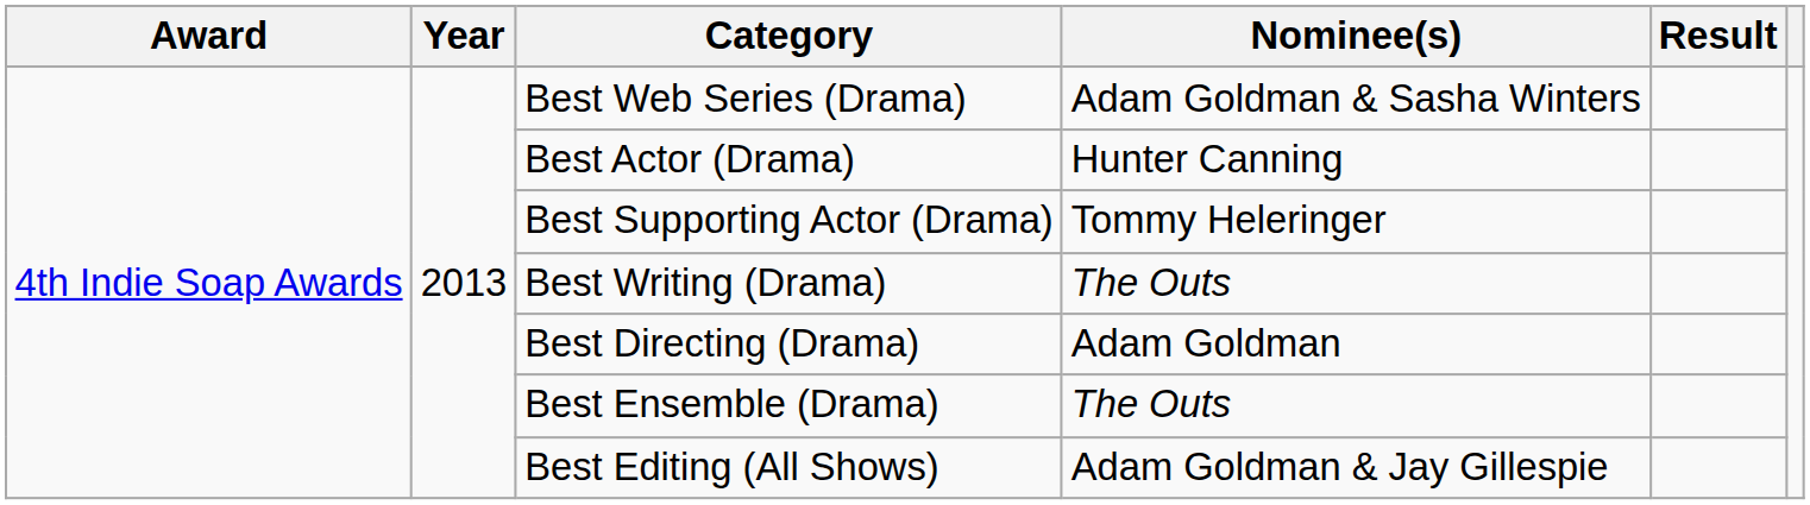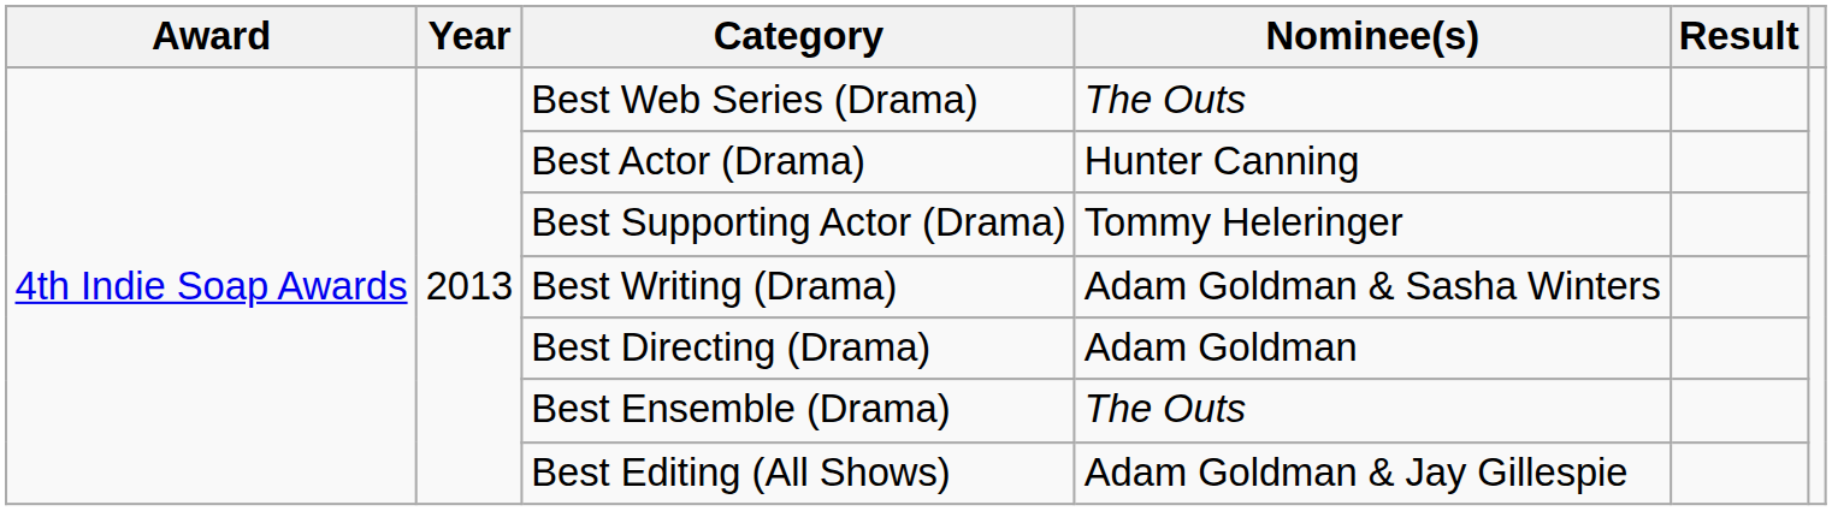Best Web Series (Drama) | Nominee(s): Adam Goldman & Sasha Winters -> The Outs
Best Writing (Drama) | Nominee(s): The Outs -> Adam Goldman & Sasha Winters
